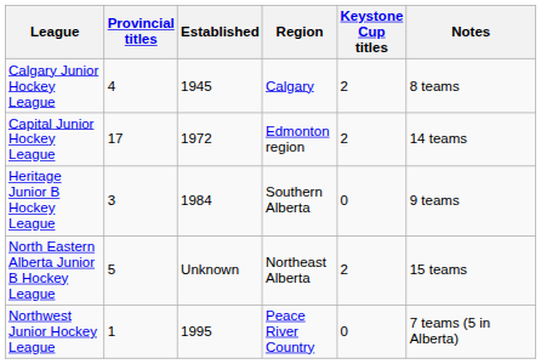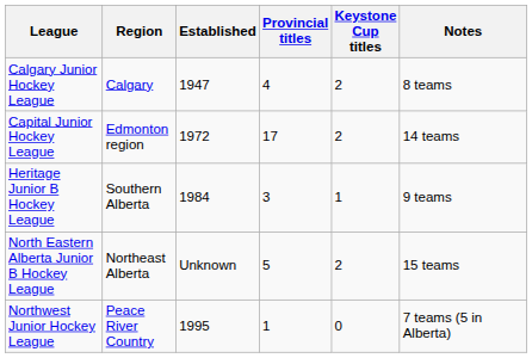columns swapped: Region <-> Provincial titles
Calgary Junior Hockey League | Established: 1945 -> 1947
Heritage Junior B Hockey League | Keystone Cup titles: 0 -> 1
